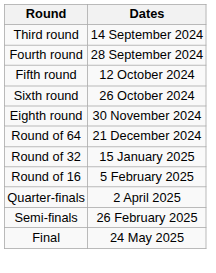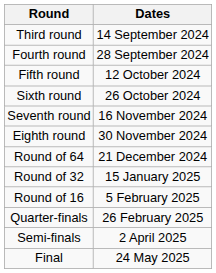+ row: Seventh round | 16 November 2024
Quarter-finals | Dates: 2 April 2025 -> 26 February 2025
Semi-finals | Dates: 26 February 2025 -> 2 April 2025
